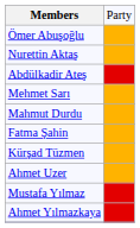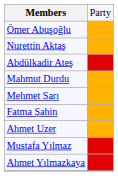rows swapped: Mahmut Durdu <-> Mehmet Sarı
- row: Kürşad Tüzmen
